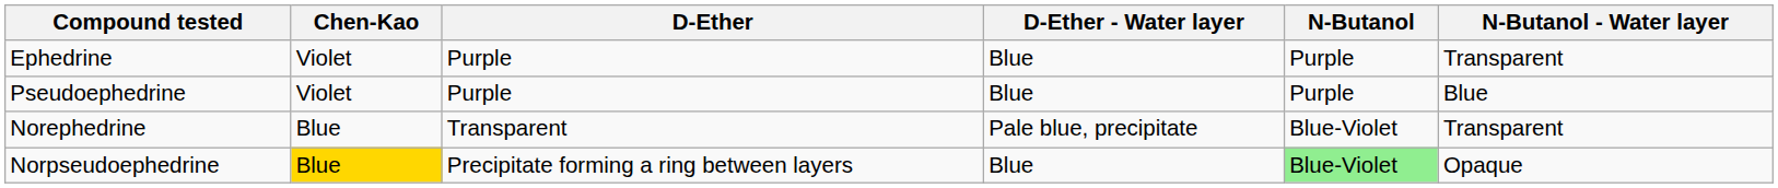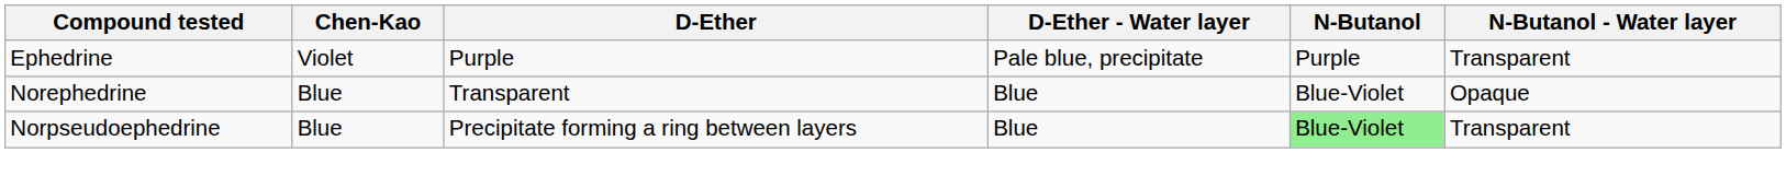Ephedrine | D-Ether - Water layer: Blue -> Pale blue, precipitate
- row: Pseudoephedrine | Violet | Purple | Blue | Purple | Blue
Norephedrine | D-Ether - Water layer: Pale blue, precipitate -> Blue
Norephedrine | N-Butanol - Water layer: Transparent -> Opaque
Norpseudoephedrine | Chen-Kao: gold background -> no background
Norpseudoephedrine | N-Butanol - Water layer: Opaque -> Transparent
